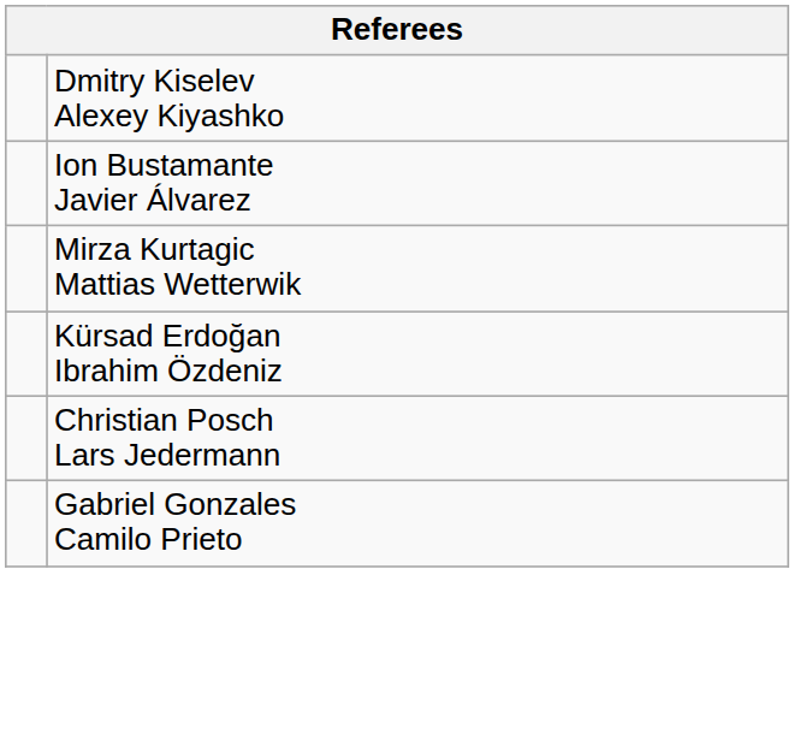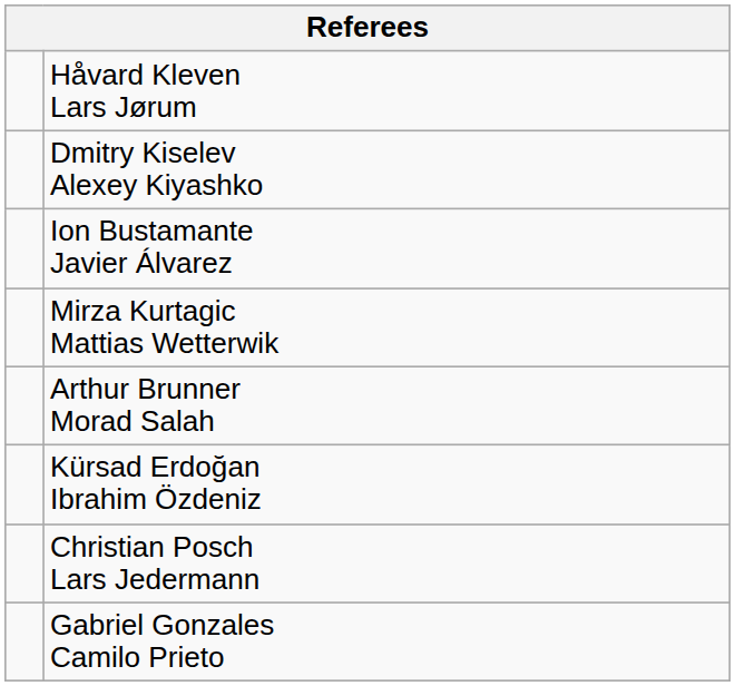+ row: Håvard Kleven Lars Jørum
+ row: Arthur Brunner Morad Salah
